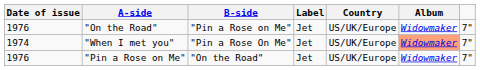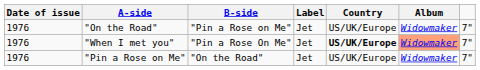"When I met you" | Date of issue: 1974 -> 1976
"When I met you" | Country: normal -> bold
